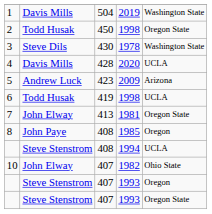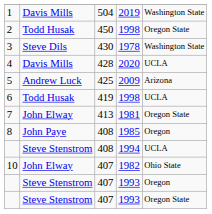5 | column 3: 423 -> 425
